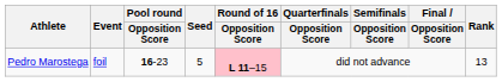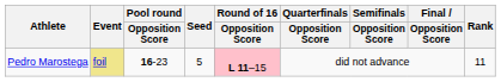Pedro Marostega | Event: no background -> khaki background
Pedro Marostega | Rank: 13 -> 11
